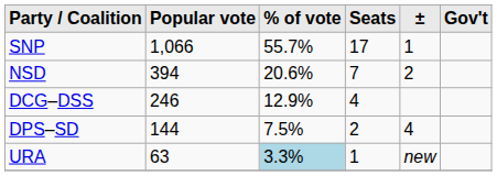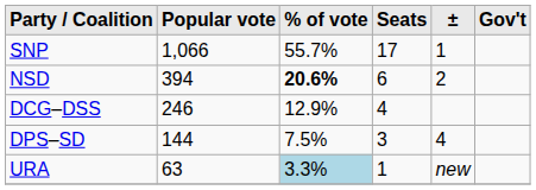NSD | % of vote: normal -> bold
NSD | Seats: 7 -> 6
DPS–SD | Seats: 2 -> 3
